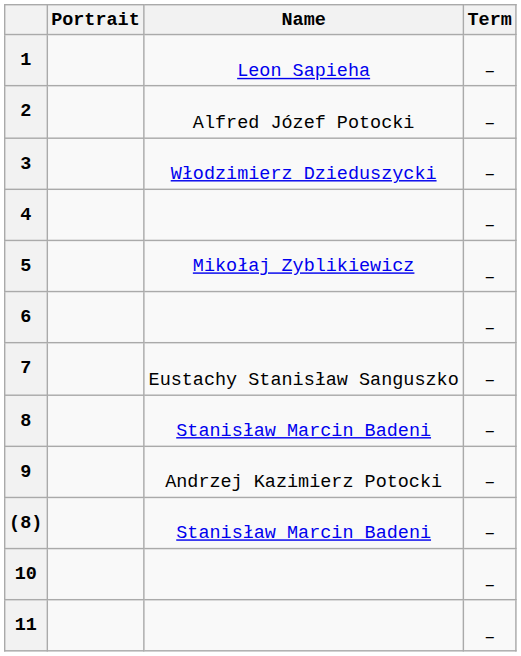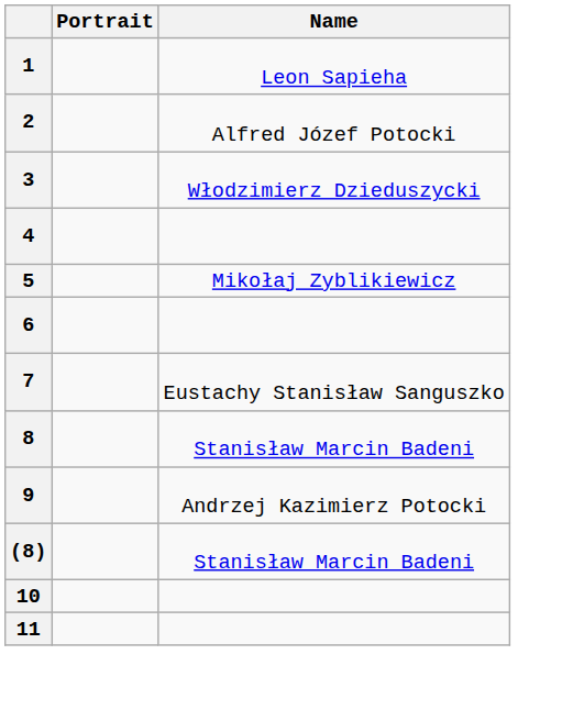- column: Term | – | – | – | – | – | – | – | – | – | – | – | –
